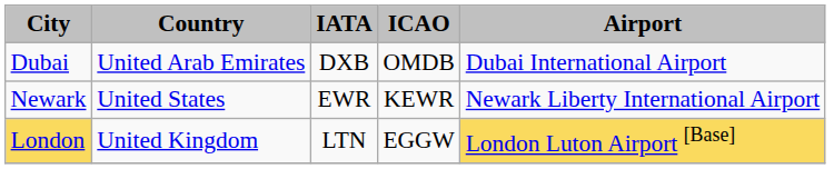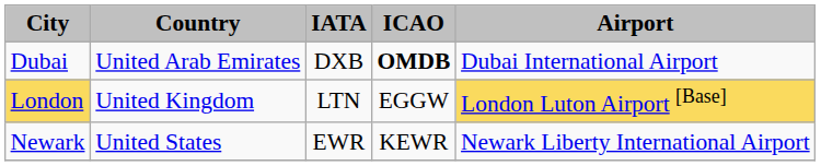Dubai | ICAO: normal -> bold
rows swapped: London <-> Newark
